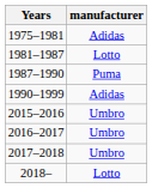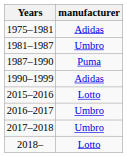1981–1987 | manufacturer: Lotto -> Umbro
2015–2016 | manufacturer: Umbro -> Lotto
